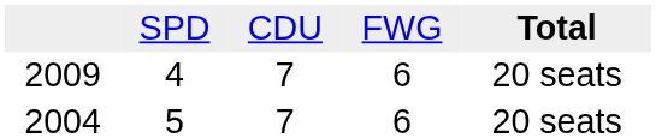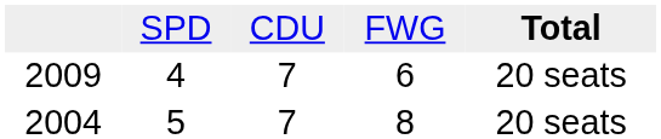2004 | column 4: 6 -> 8
